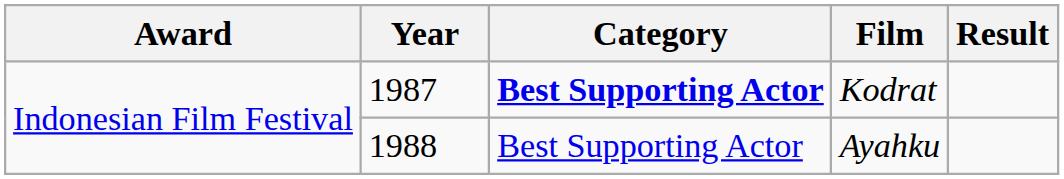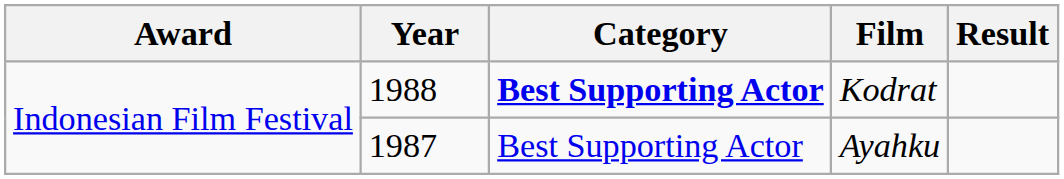Kodrat | Year: 1987 -> 1988
Ayahku | Year: 1988 -> 1987
